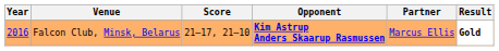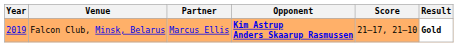columns swapped: Partner <-> Score
Falcon Club, Minsk, Belarus | Year: 2016 -> 2019
